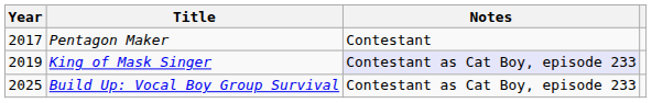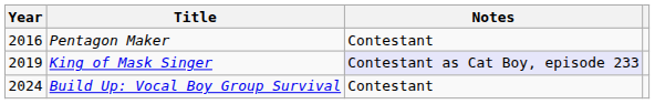Pentagon Maker | Year: 2017 -> 2016
Build Up: Vocal Boy Group Survival | Year: 2025 -> 2024
Build Up: Vocal Boy Group Survival | Notes: Contestant as Cat Boy, episode 233 -> Contestant
